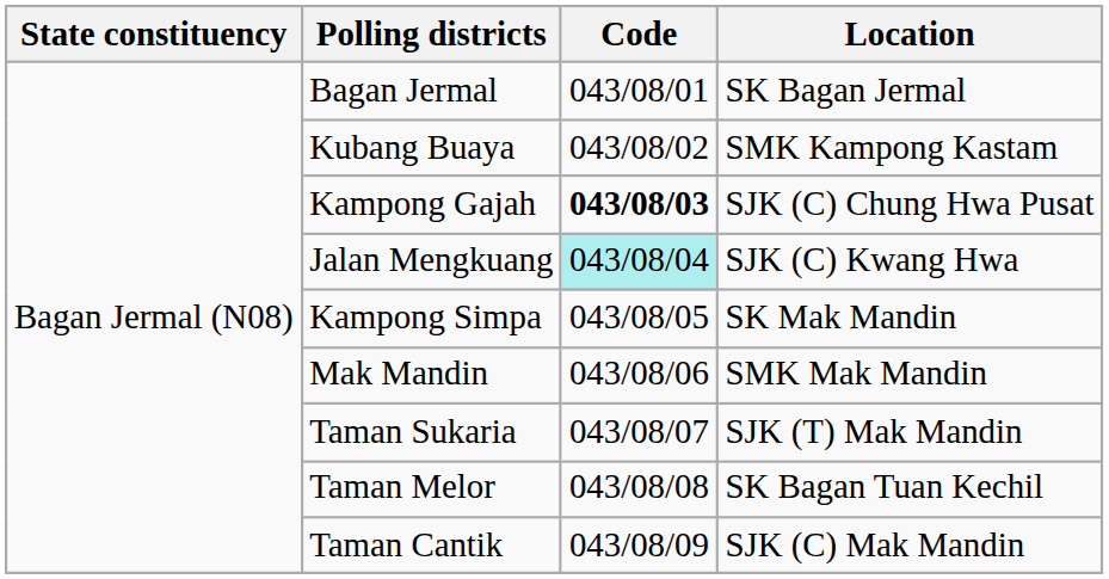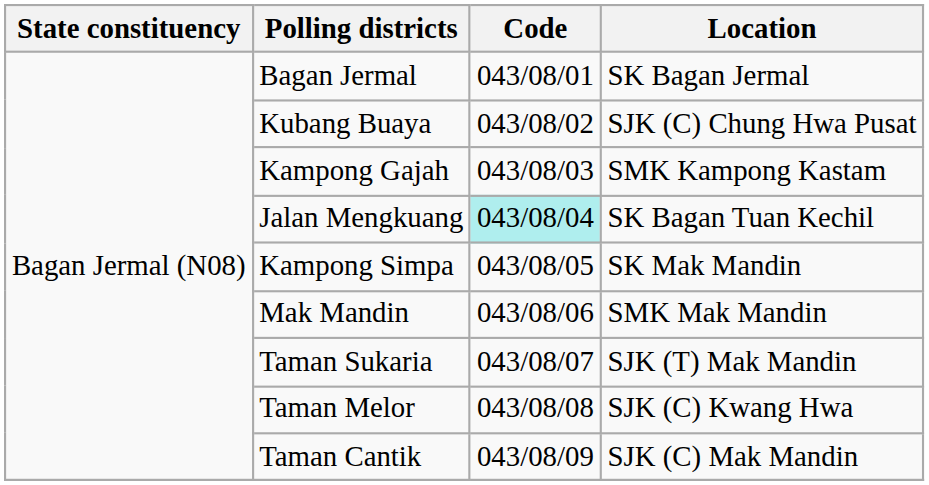Kubang Buaya | Location: SMK Kampong Kastam -> SJK (C) Chung Hwa Pusat
Kampong Gajah | Code: bold -> normal
Kampong Gajah | Location: SJK (C) Chung Hwa Pusat -> SMK Kampong Kastam
Jalan Mengkuang | Location: SJK (C) Kwang Hwa -> SK Bagan Tuan Kechil
Taman Melor | Location: SK Bagan Tuan Kechil -> SJK (C) Kwang Hwa
